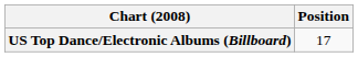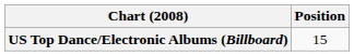US Top Dance/Electronic Albums (Billboard) | Position: 17 -> 15
